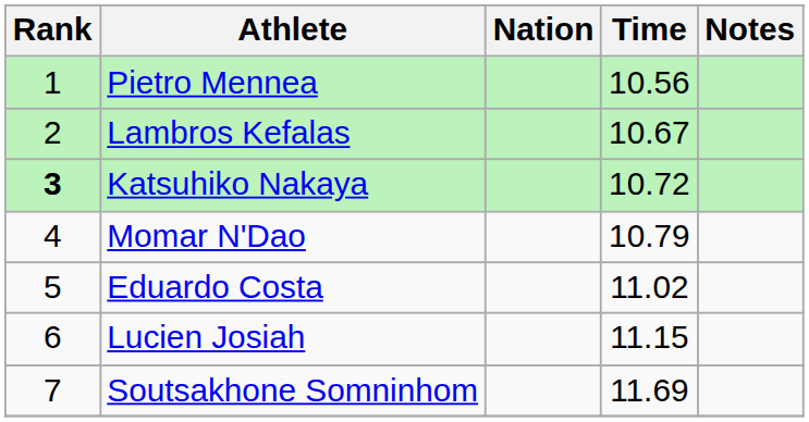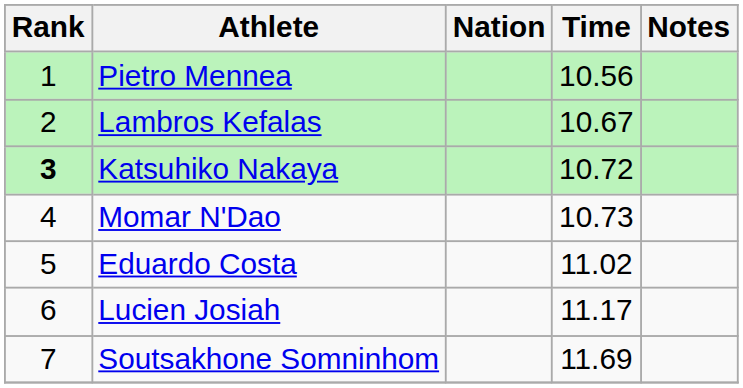Momar N'Dao | Time: 10.79 -> 10.73
Lucien Josiah | Time: 11.15 -> 11.17
